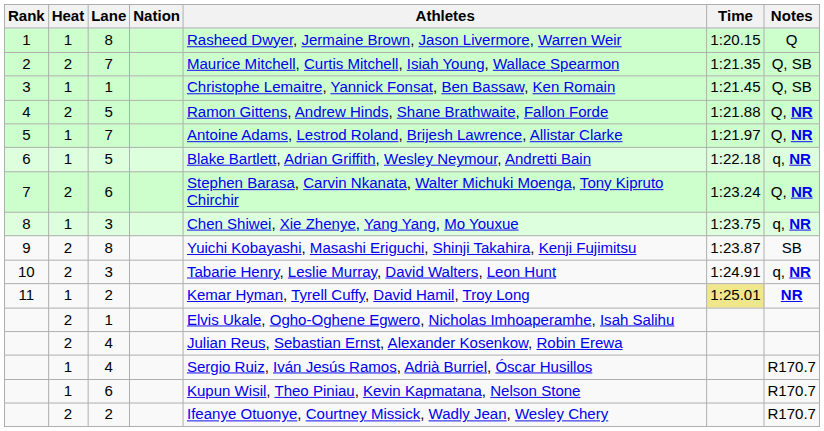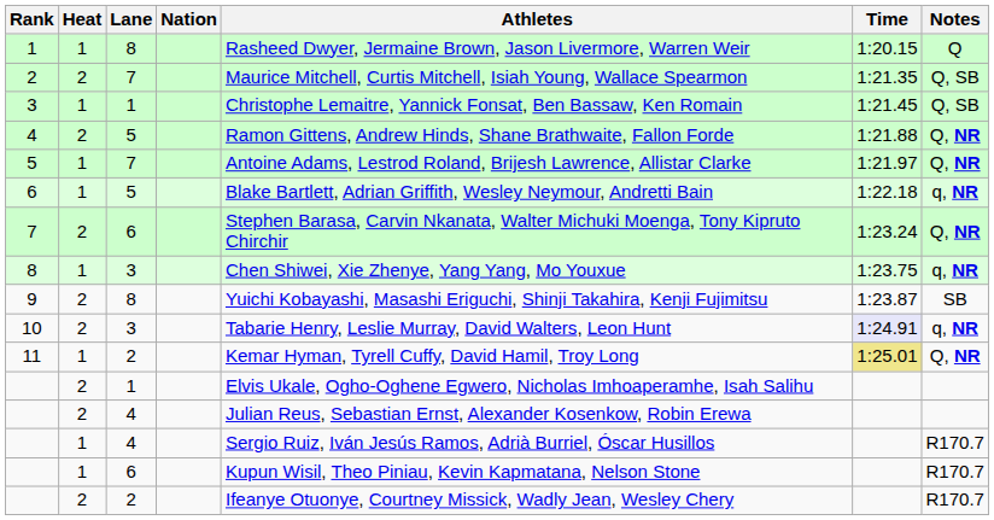10 | Time: no background -> lavender background
11 | Notes: NR -> Q, NR
